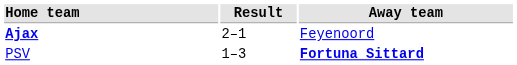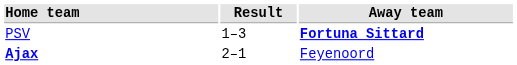rows swapped: PSV <-> Ajax
